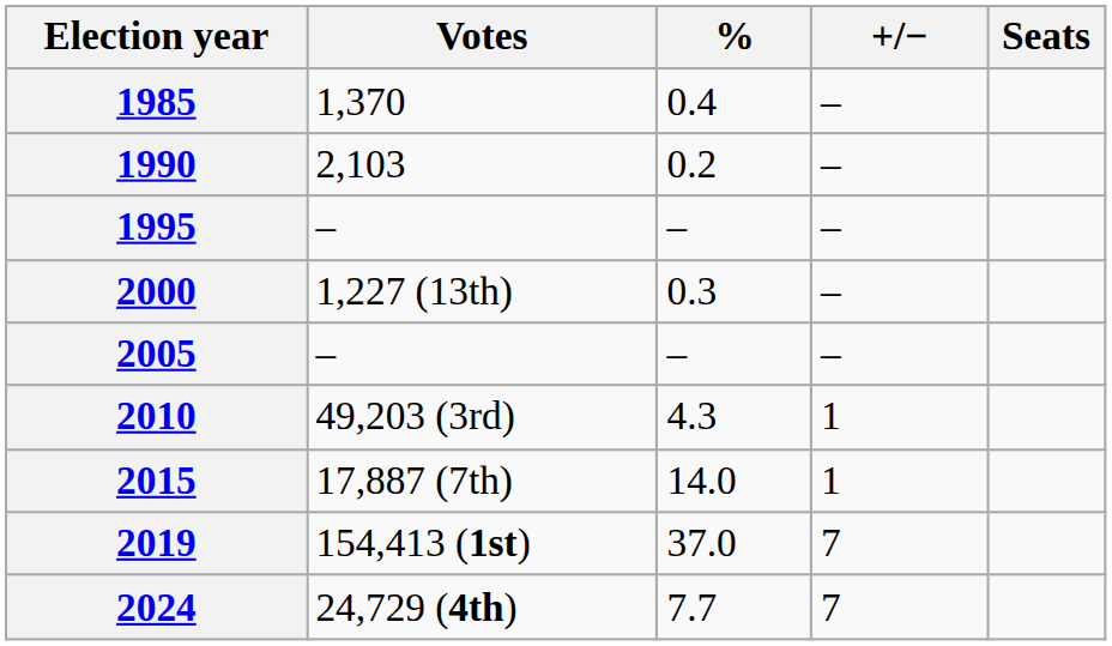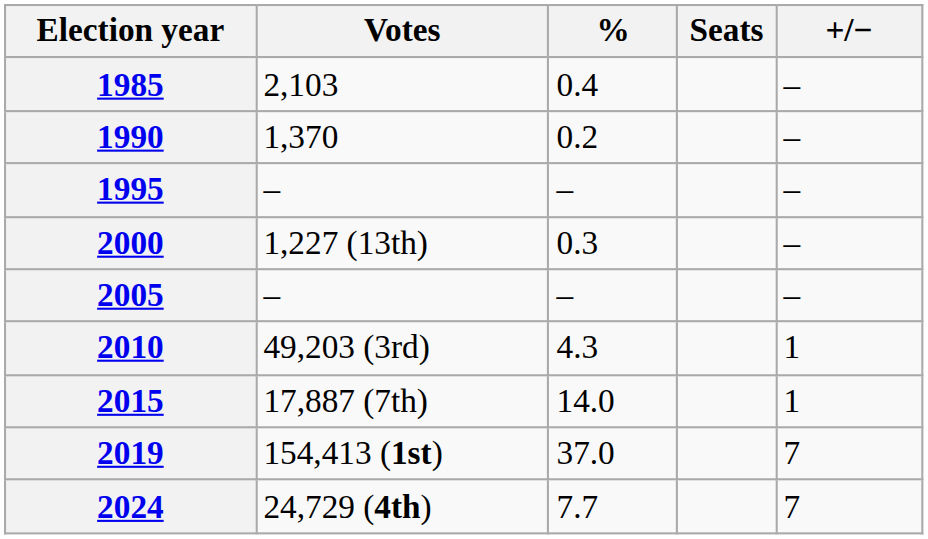columns swapped: Seats <-> +/−
1985 | Votes: 1,370 -> 2,103
1990 | Votes: 2,103 -> 1,370
